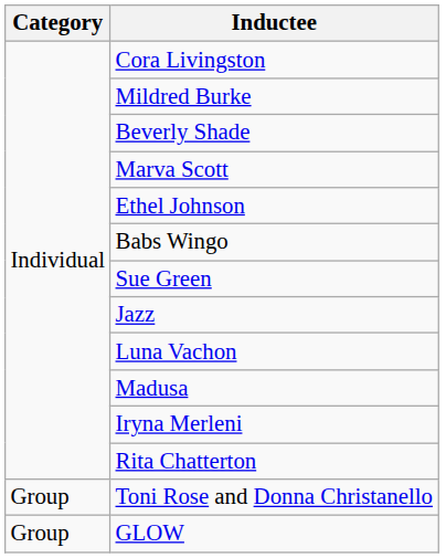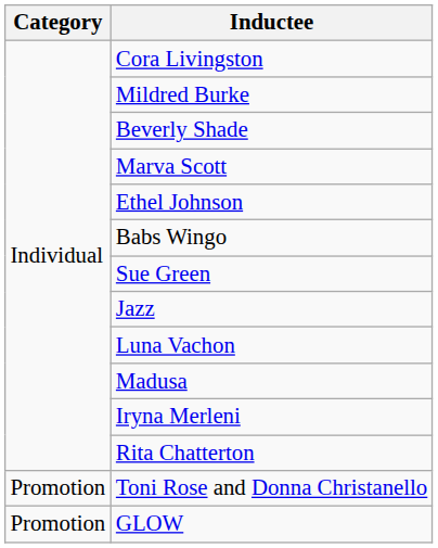Toni Rose and Donna Christanello | Category: Group -> Promotion
GLOW | Category: Group -> Promotion
